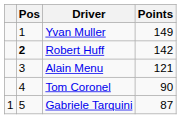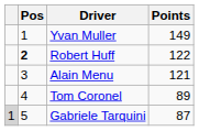Robert Huff | Points: 142 -> 122
Tom Coronel | Points: 90 -> 89
Gabriele Tarquini | column 1: no background -> lightgrey background
